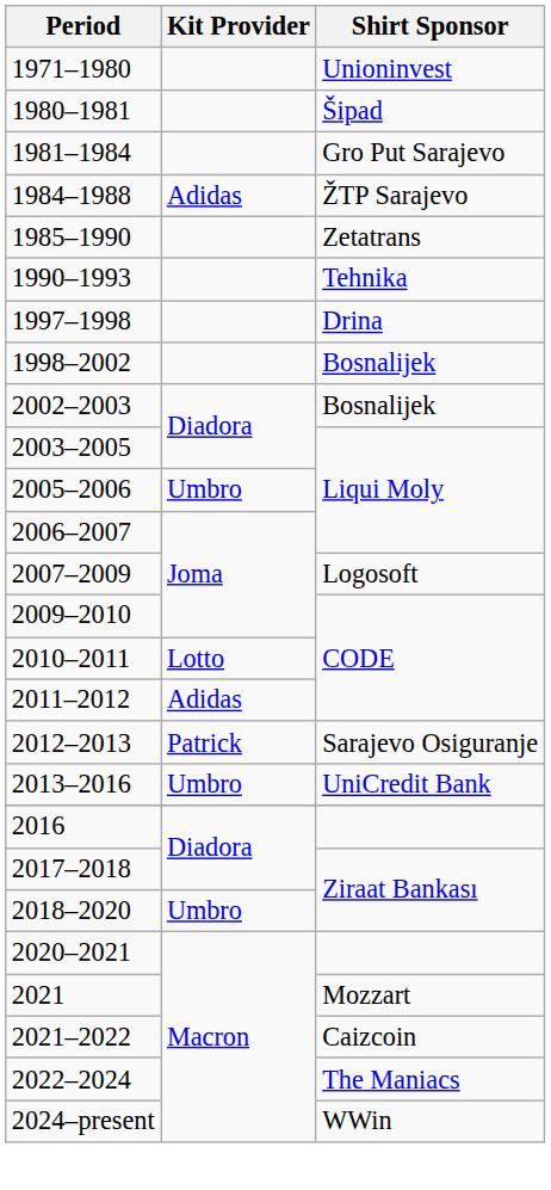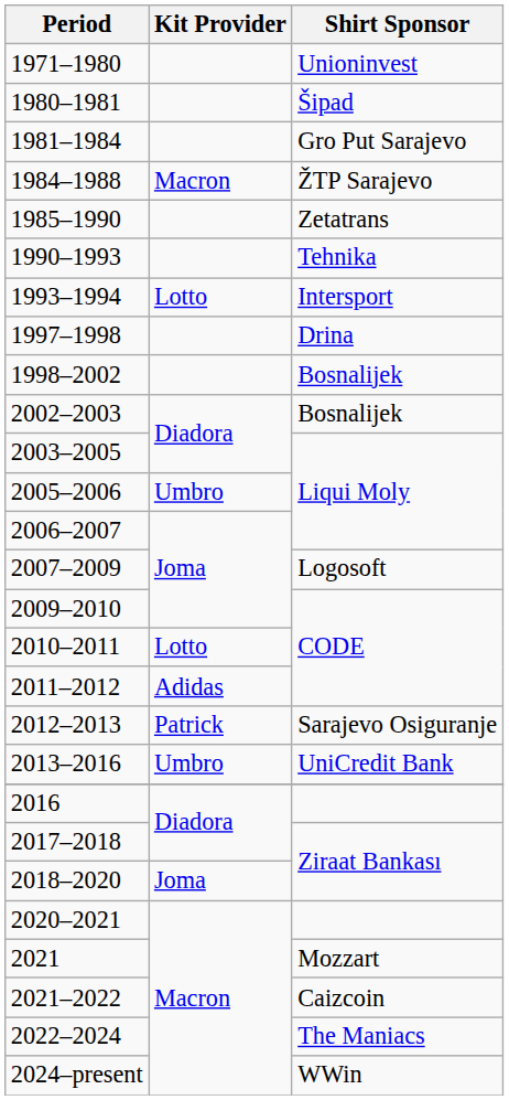1984–1988 | Kit Provider: Adidas -> Macron
+ row: 1993–1994 | Lotto | Intersport
2018–2020 | Kit Provider: Umbro -> Joma
